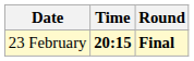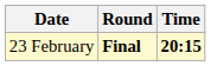columns swapped: Time <-> Round
